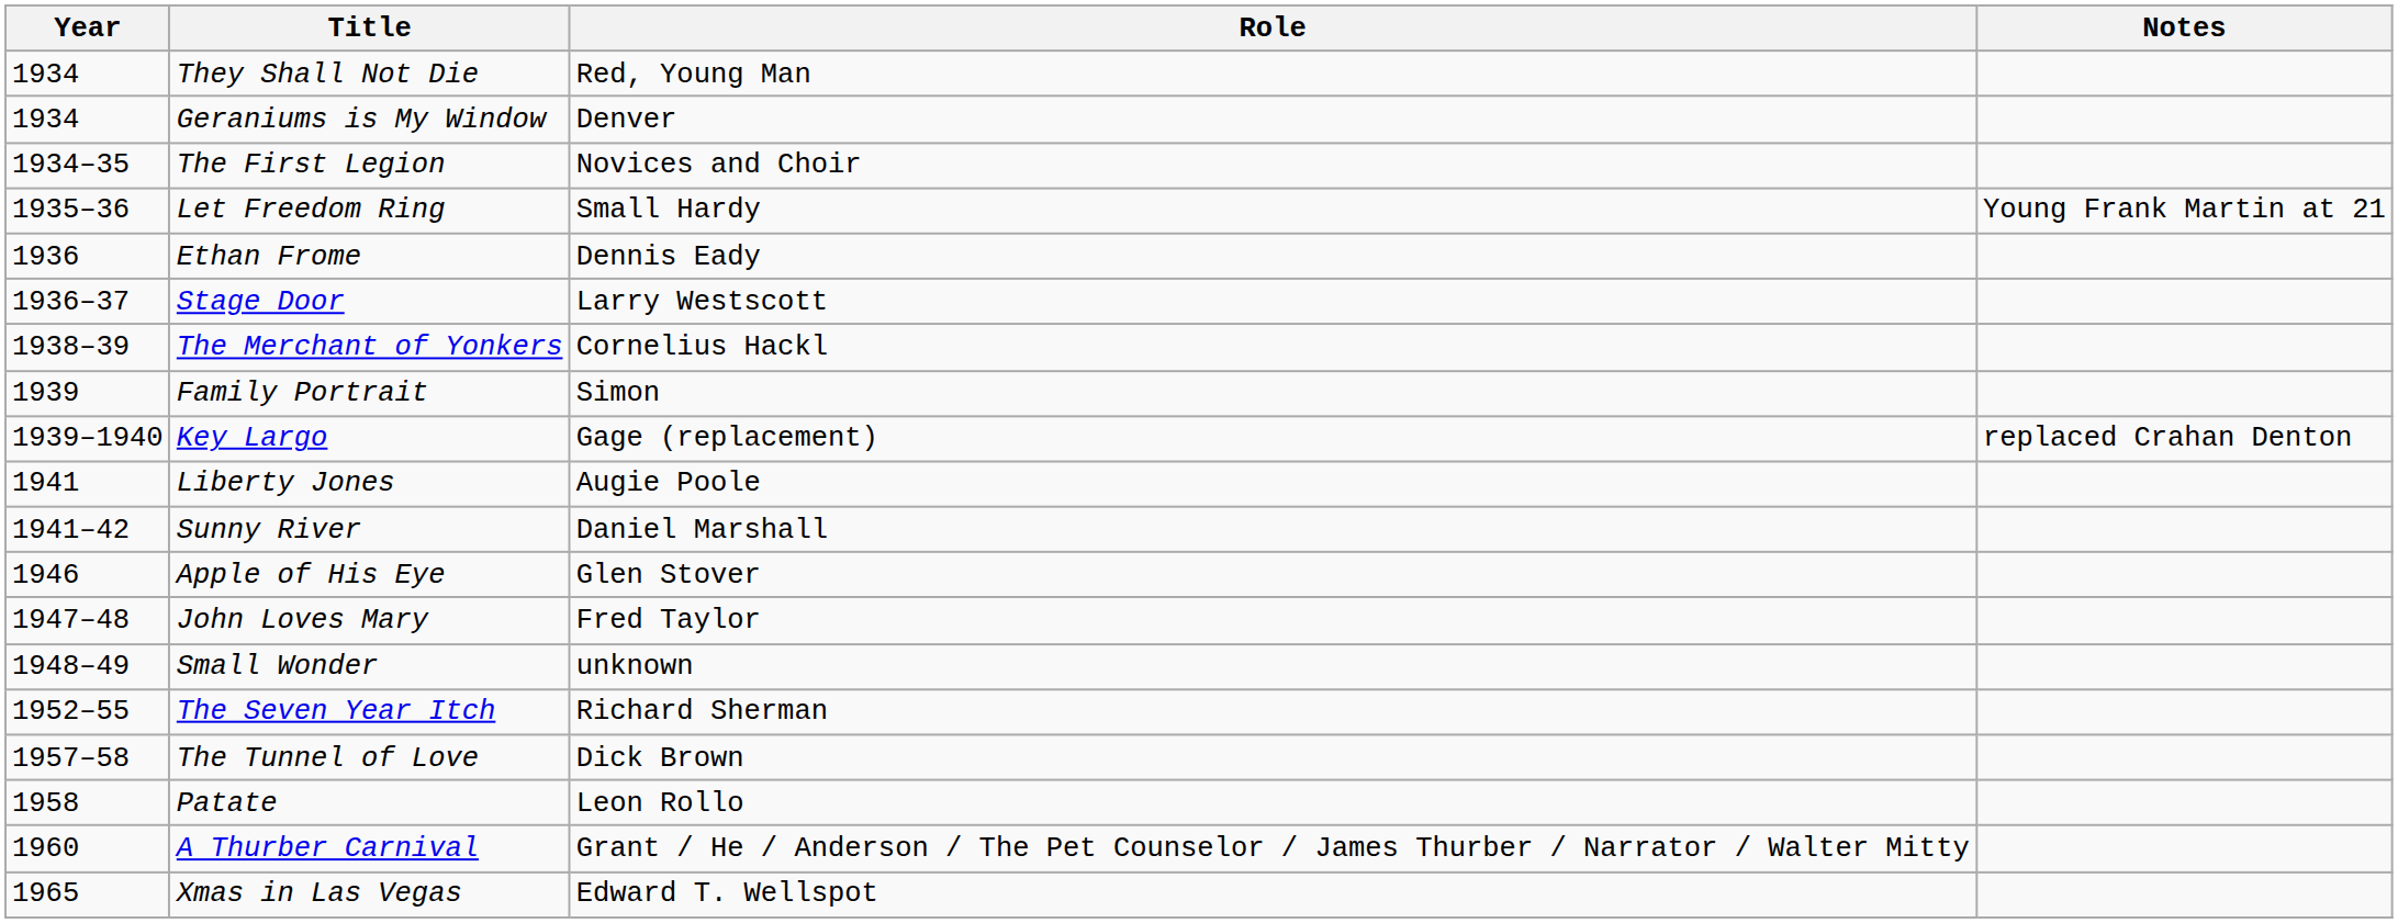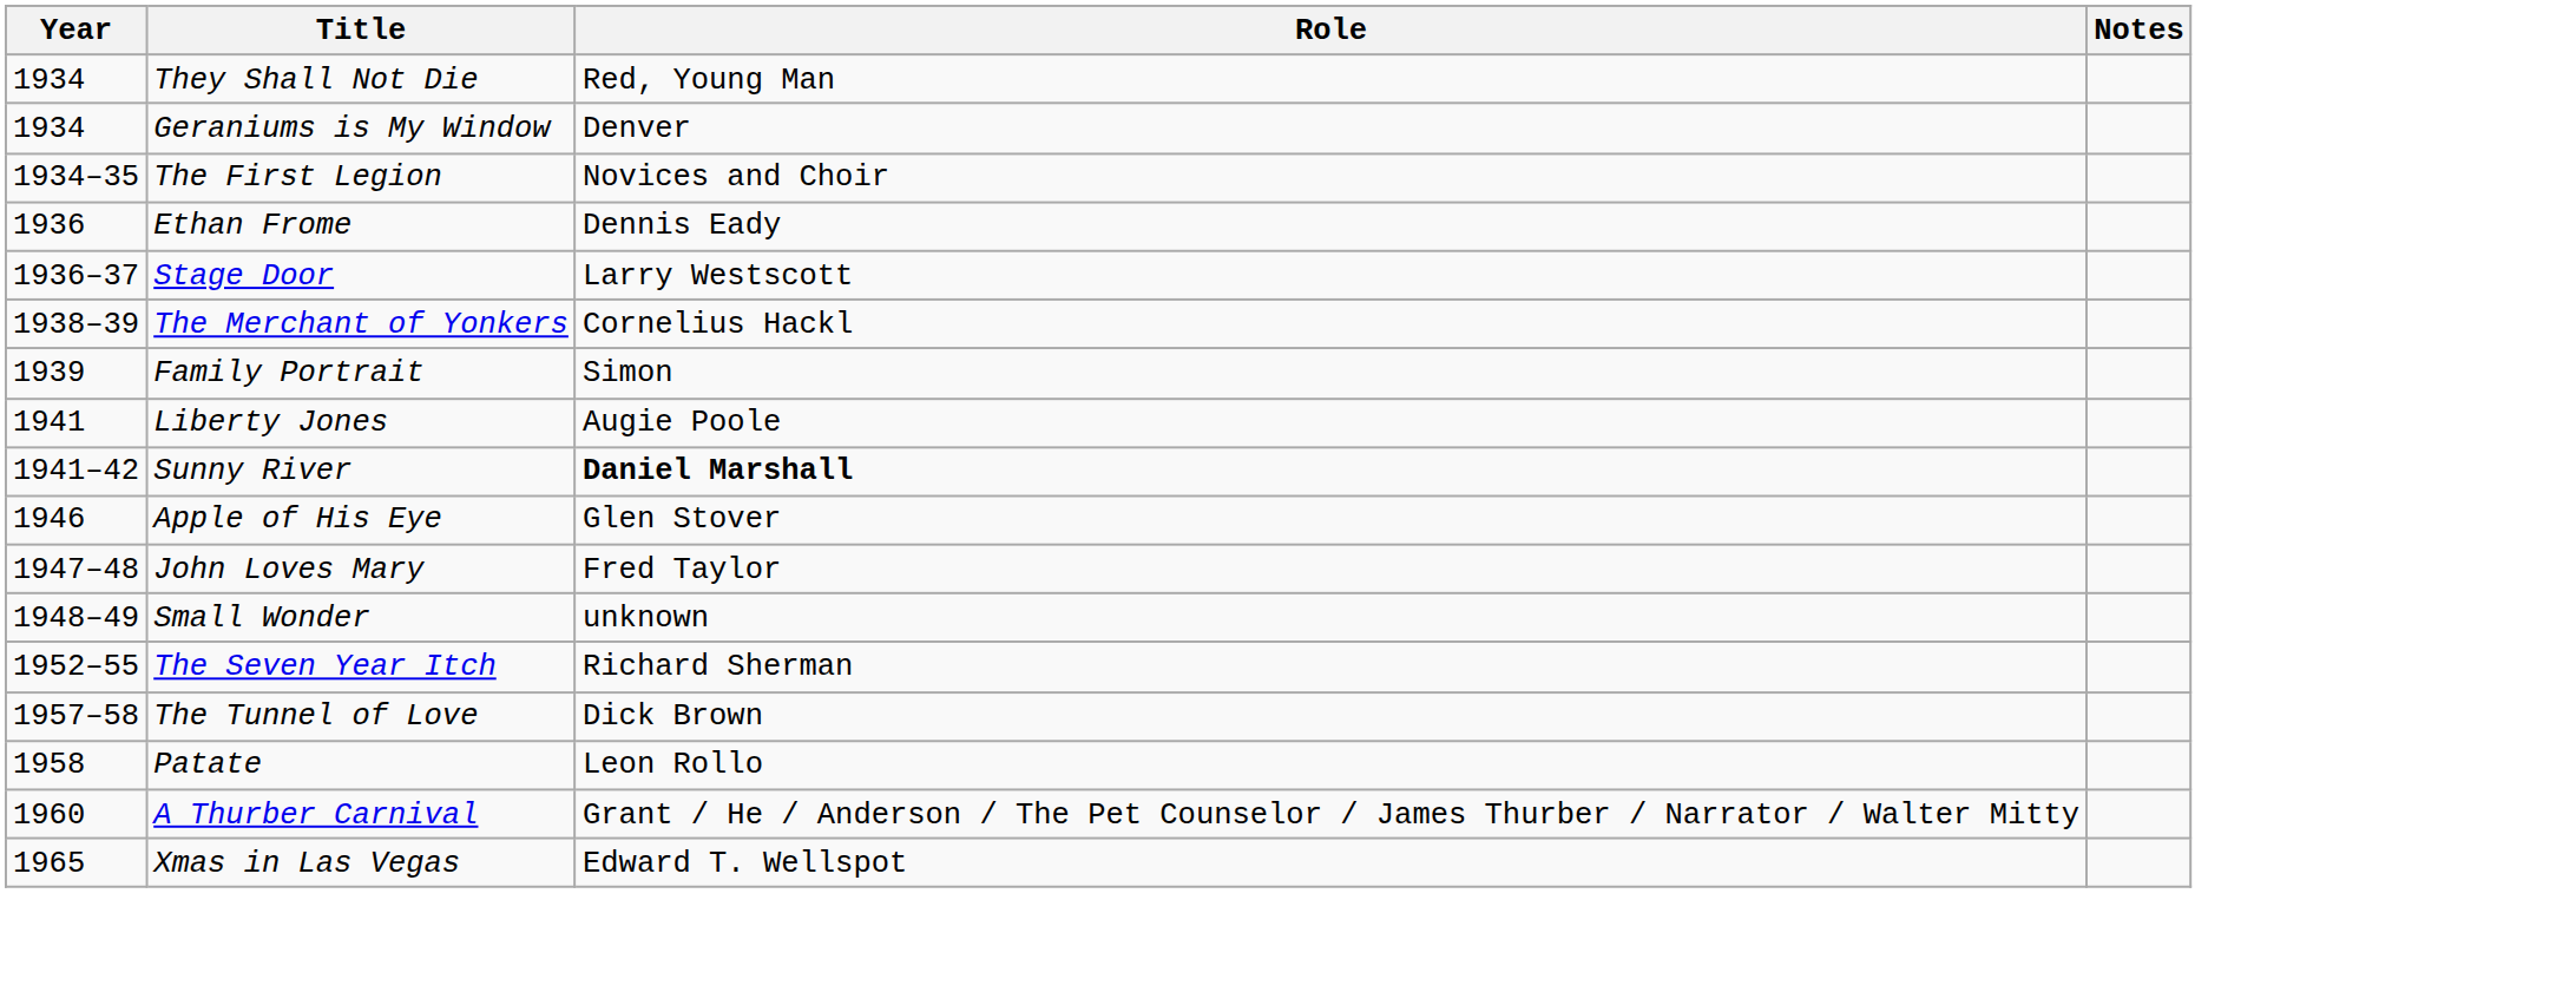- row: 1935–36 | Let Freedom Ring | Small Hardy | Young Frank Martin at 21
- row: 1939–1940 | Key Largo | Gage (replacement) | replaced Crahan Denton
Sunny River | Role: normal -> bold
